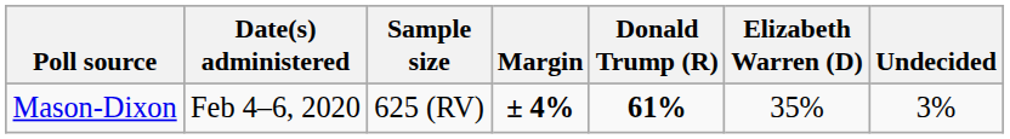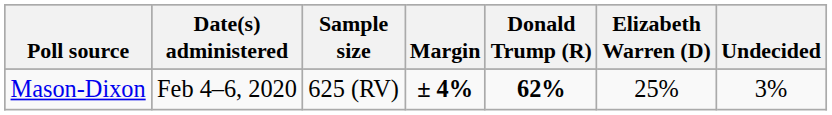Mason-Dixon | Donald Trump (R): 61% -> 62%
Mason-Dixon | Elizabeth Warren (D): 35% -> 25%
